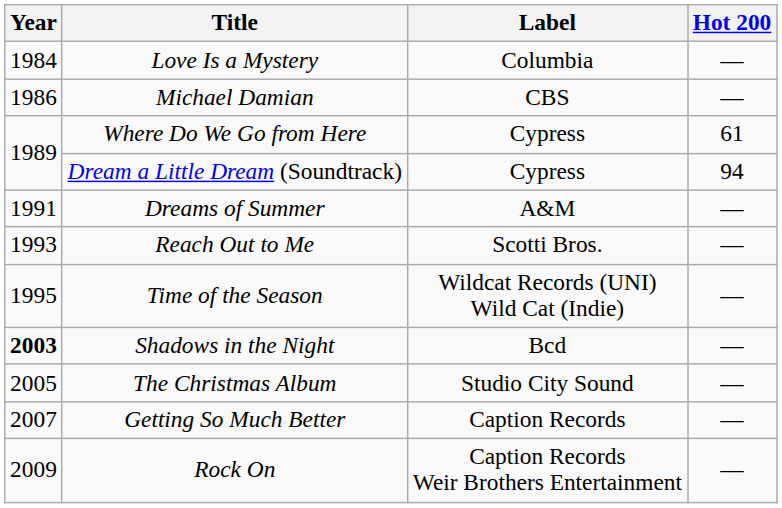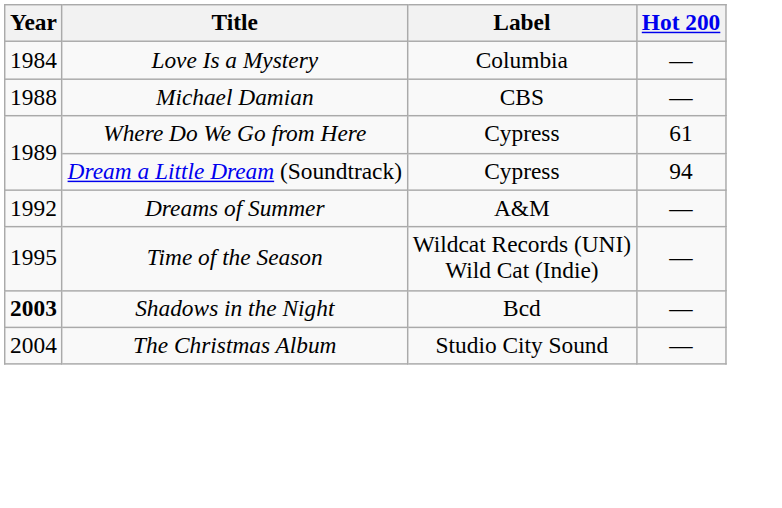Michael Damian | Year: 1986 -> 1988
Dreams of Summer | Year: 1991 -> 1992
- row: 1993 | Reach Out to Me | Scotti Bros. | —
The Christmas Album | Year: 2005 -> 2004
- row: 2007 | Getting So Much Better | Caption Records | —
- row: 2009 | Rock On | Caption Records Weir Brothers Entertainment | —
